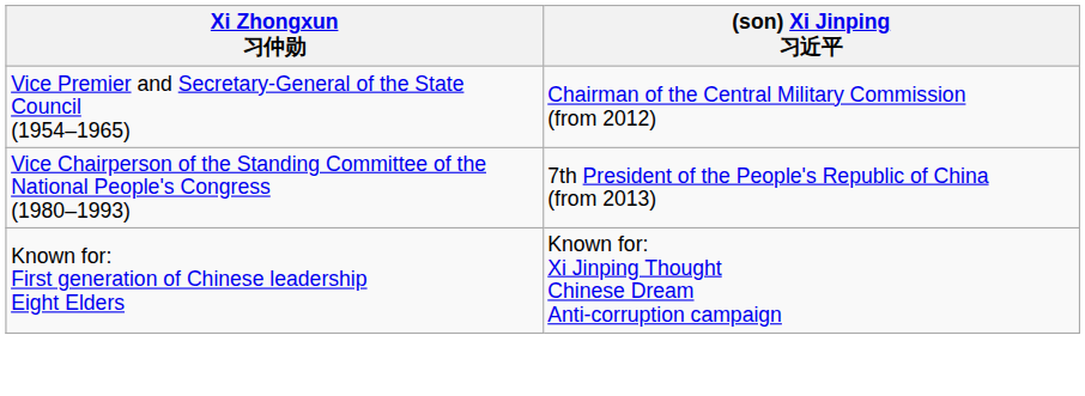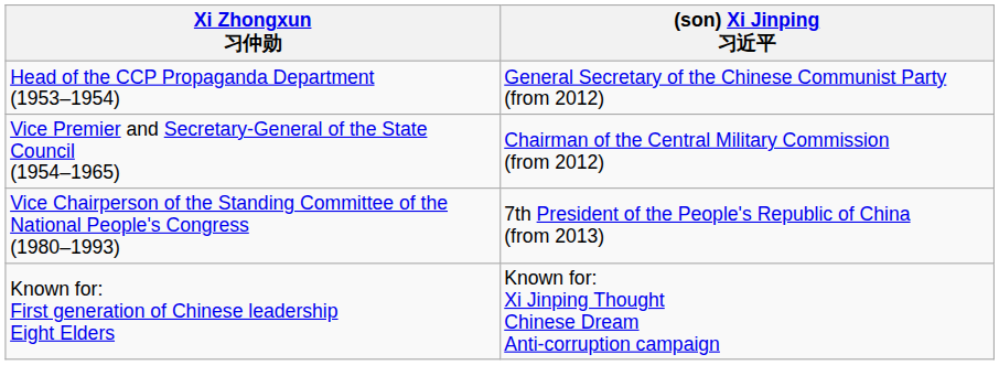+ row: Head of the CCP Propaganda Department (1953–1954) | General Secretary of the Chinese Communist Party (from 2012)
